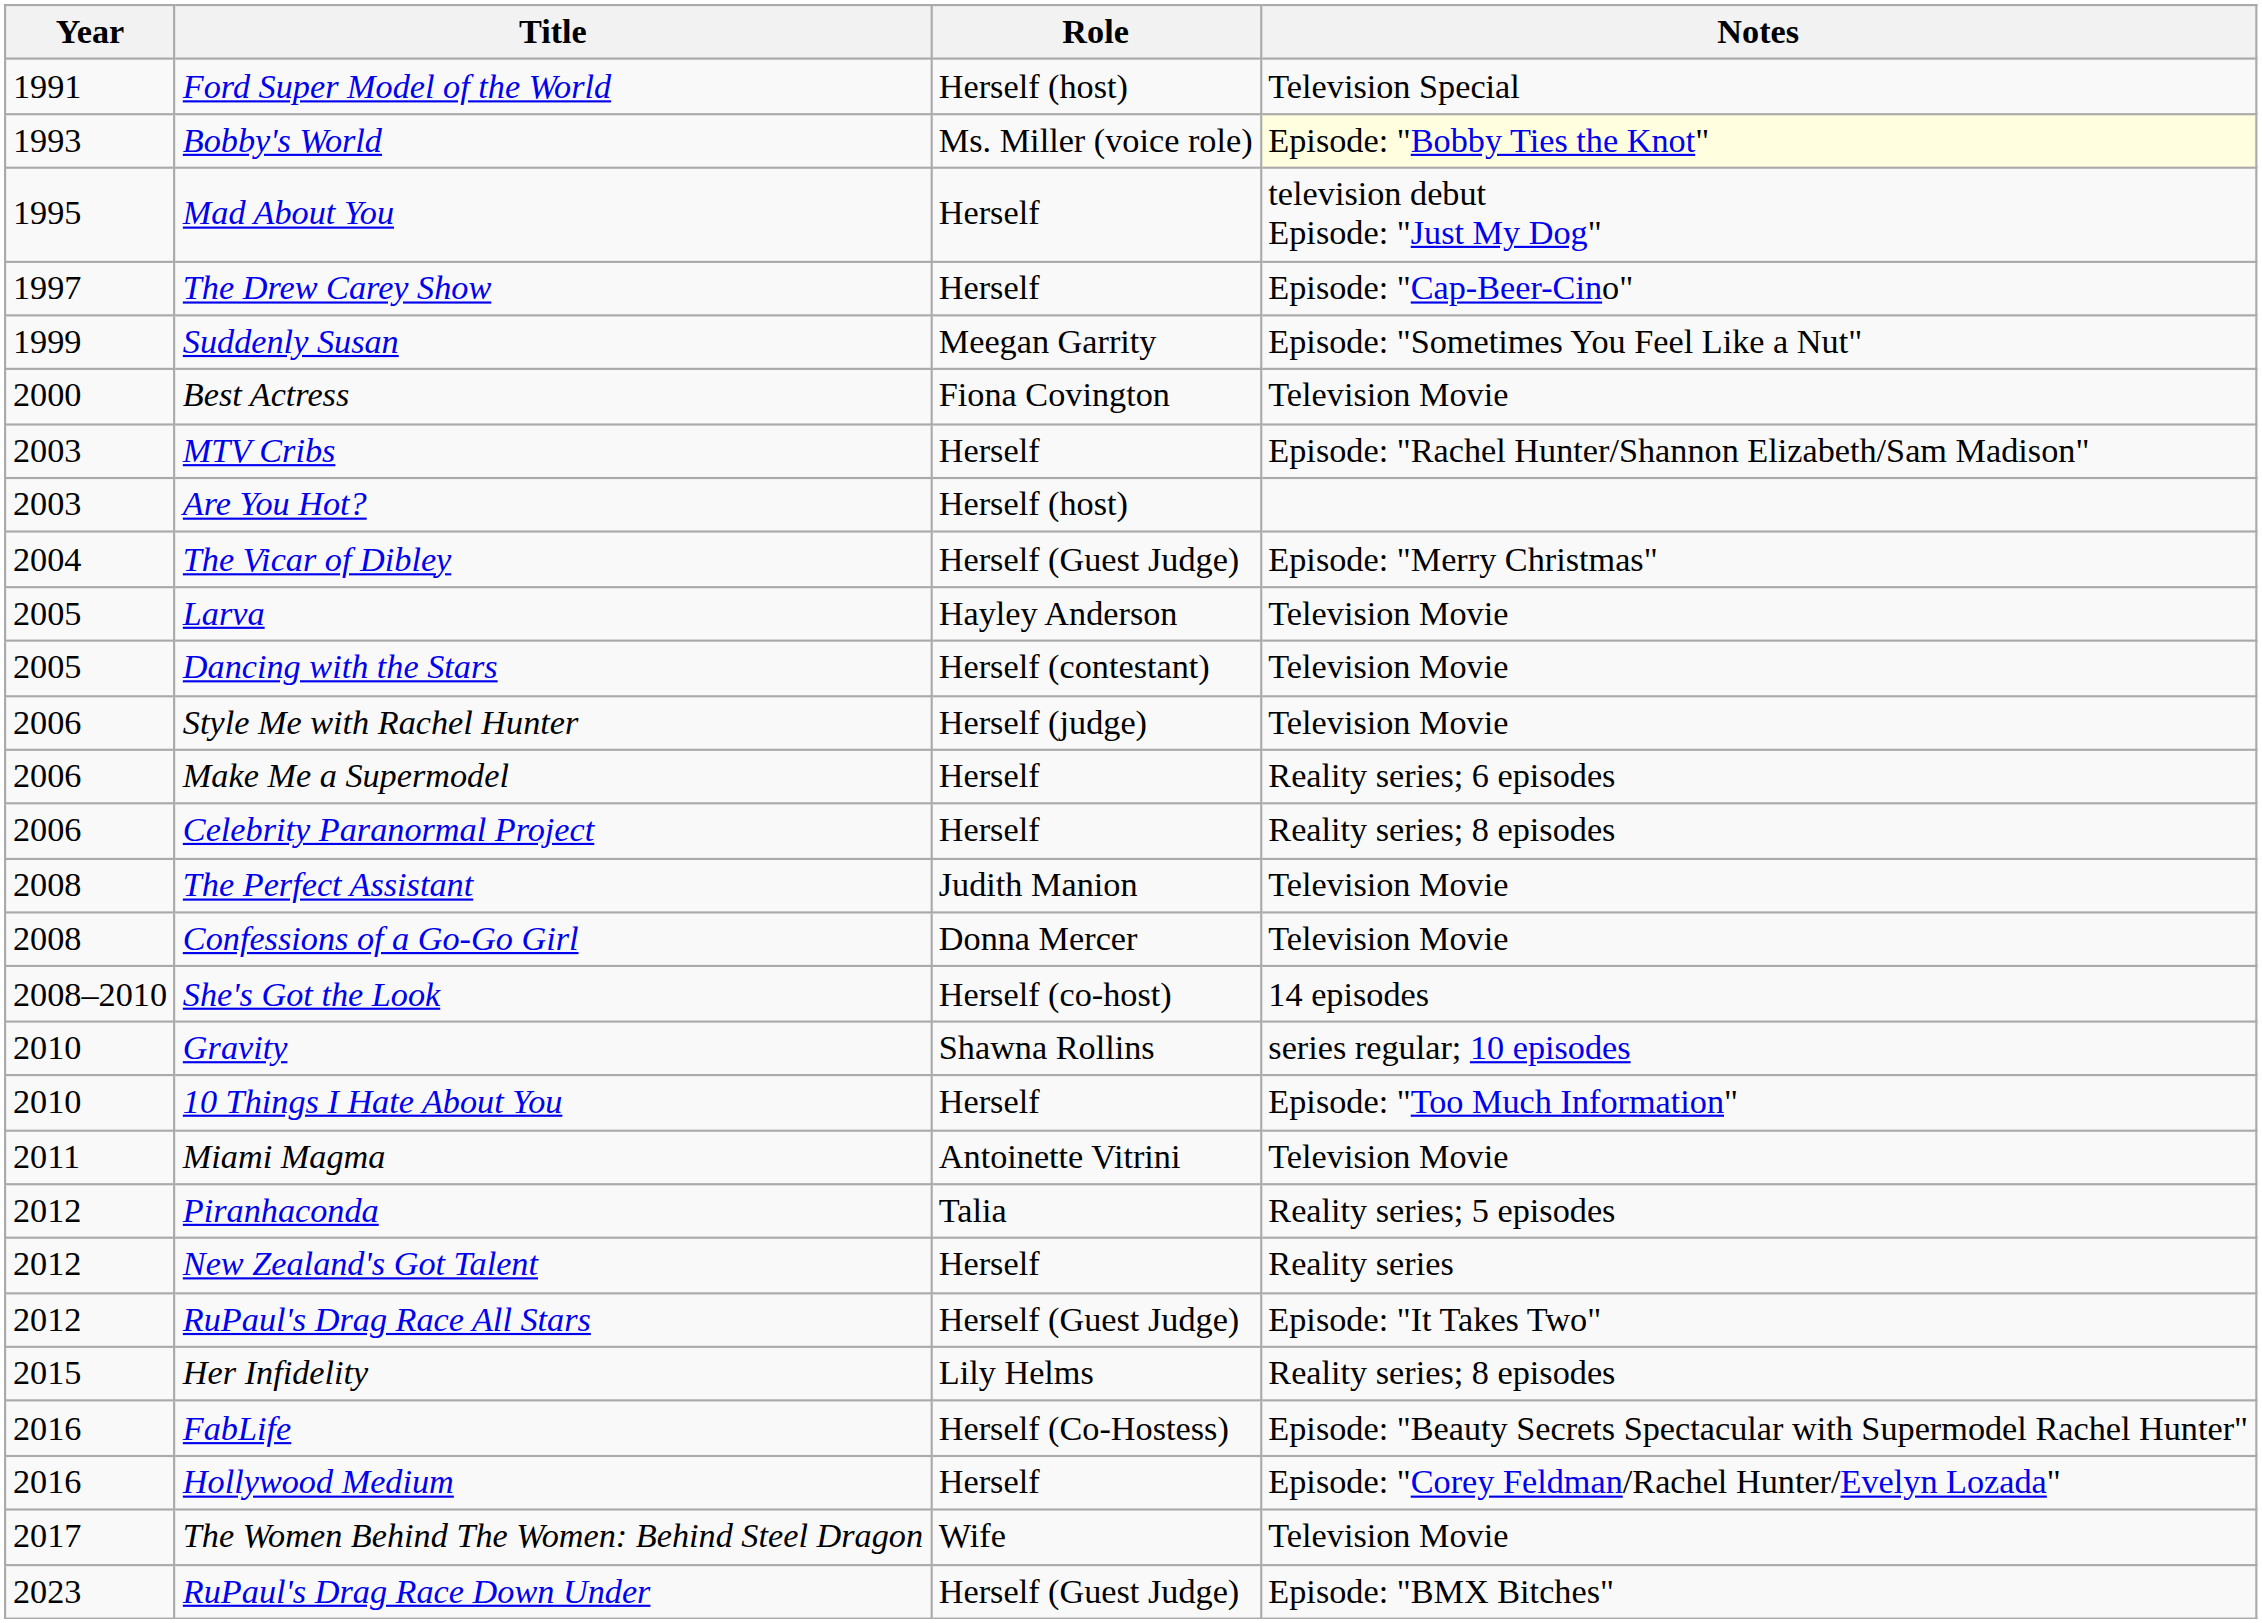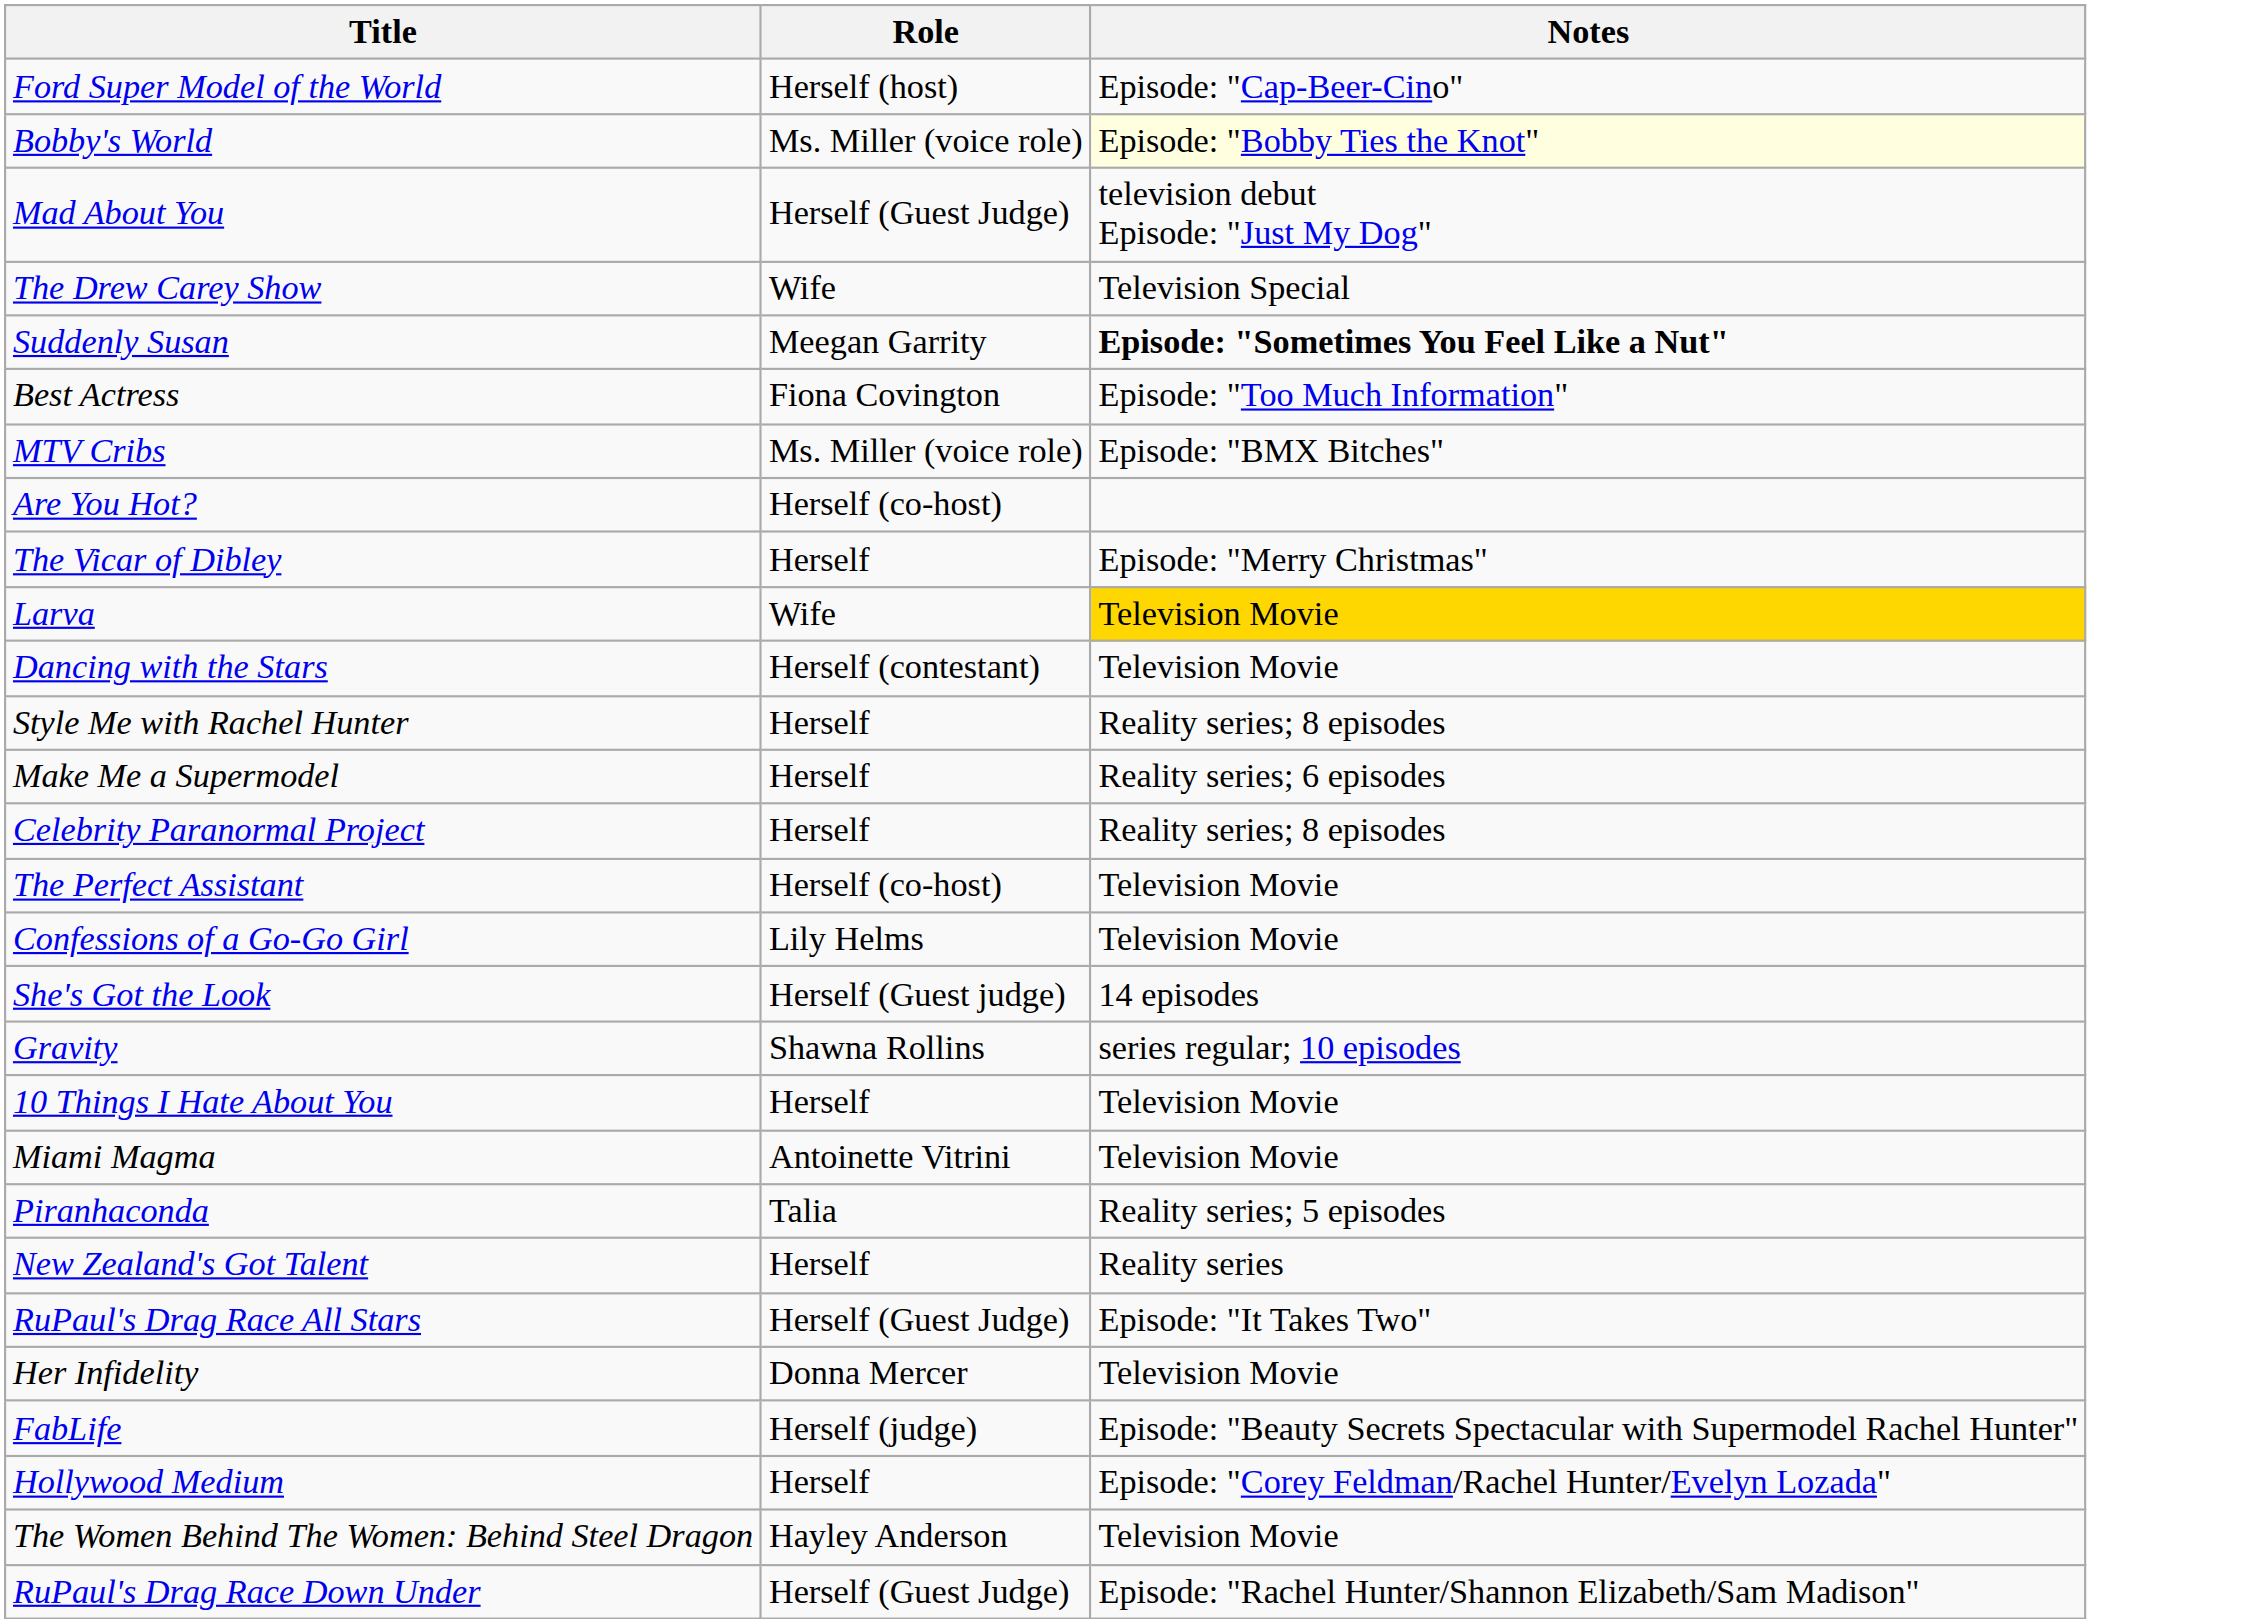- column: Year | 1991 | 1993 | 1995 | 1997 | 1999 | 2000 | 2003 | 2003 | 2004 | 2005 | 2005 | 2006 | 2006 | 2006 | 2008 | 2008 | 2008–2010 | 2010 | 2010 | 2011 | 2012 | 2012 | 2012 | 2015 | 2016 | 2016 | 2017 | 2023
Ford Super Model of the World | Notes: Television Special -> Episode: "Cap-Beer-Cino"
Mad About You | Role: Herself -> Herself (Guest Judge)
The Drew Carey Show | Role: Herself -> Wife
The Drew Carey Show | Notes: Episode: "Cap-Beer-Cino" -> Television Special
Suddenly Susan | Notes: normal -> bold
Best Actress | Notes: Television Movie -> Episode: "Too Much Information"
MTV Cribs | Role: Herself -> Ms. Miller (voice role)
MTV Cribs | Notes: Episode: "Rachel Hunter/Shannon Elizabeth/Sam Madison" -> Episode: "BMX Bitches"
Are You Hot? | Role: Herself (host) -> Herself (co-host)
The Vicar of Dibley | Role: Herself (Guest Judge) -> Herself
Larva | Role: Hayley Anderson -> Wife
Larva | Notes: no background -> gold background
Style Me with Rachel Hunter | Role: Herself (judge) -> Herself
Style Me with Rachel Hunter | Notes: Television Movie -> Reality series; 8 episodes
The Perfect Assistant | Role: Judith Manion -> Herself (co-host)
Confessions of a Go-Go Girl | Role: Donna Mercer -> Lily Helms
She's Got the Look | Role: Herself (co-host) -> Herself (Guest judge)
10 Things I Hate About You | Notes: Episode: "Too Much Information" -> Television Movie
Her Infidelity | Role: Lily Helms -> Donna Mercer
Her Infidelity | Notes: Reality series; 8 episodes -> Television Movie
FabLife | Role: Herself (Co-Hostess) -> Herself (judge)
The Women Behind The Women: Behind Steel Dragon | Role: Wife -> Hayley Anderson
RuPaul's Drag Race Down Under | Notes: Episode: "BMX Bitches" -> Episode: "Rachel Hunter/Shannon Elizabeth/Sam Madison"
